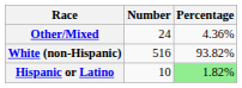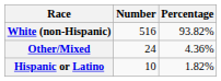rows swapped: White (non-Hispanic) <-> Other/Mixed
Hispanic or Latino | Percentage: lightgreen background -> no background
